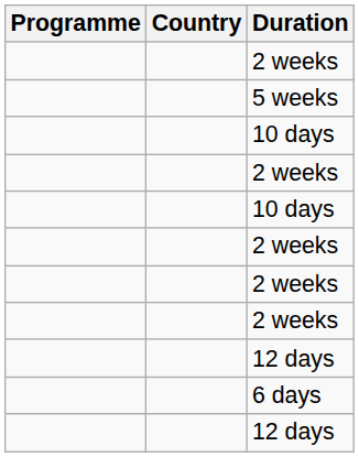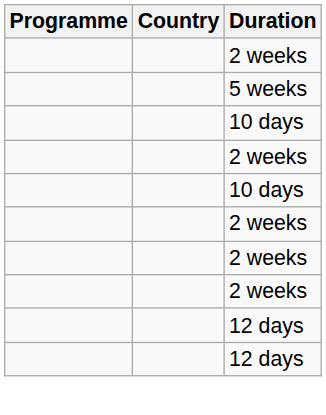- row: 6 days
